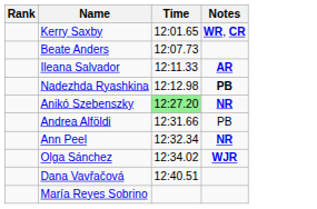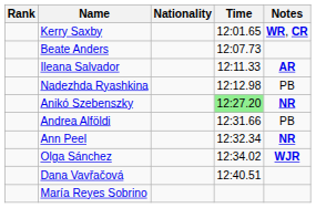+ column: Nationality
Nadezhda Ryashkina | Notes: bold -> normal
